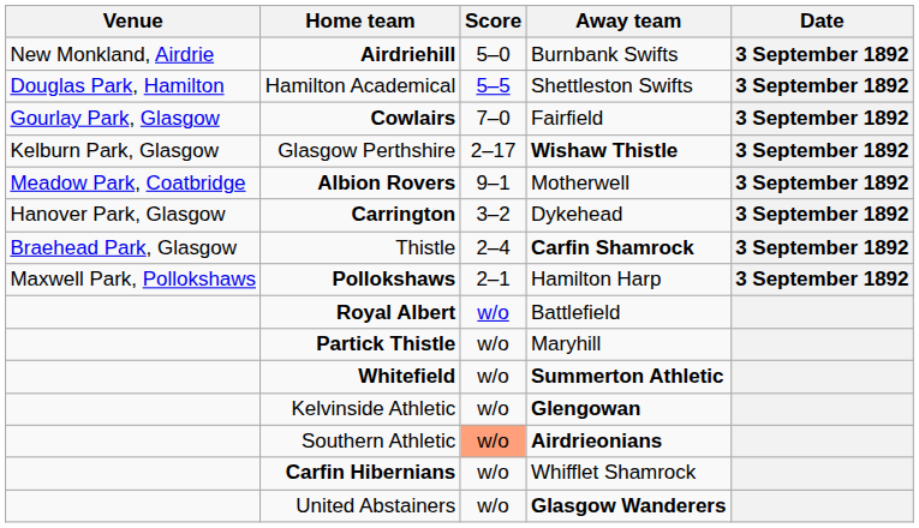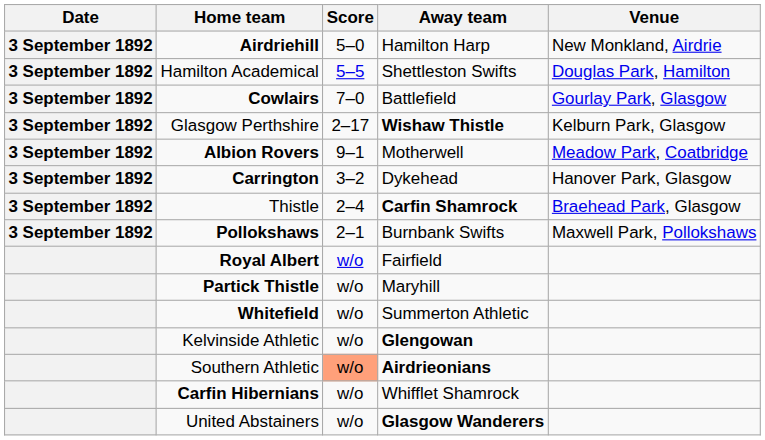columns swapped: Date <-> Venue
Airdriehill | Away team: Burnbank Swifts -> Hamilton Harp
Cowlairs | Away team: Fairfield -> Battlefield
Pollokshaws | Away team: Hamilton Harp -> Burnbank Swifts
Royal Albert | Away team: Battlefield -> Fairfield
Whitefield | Away team: bold -> normal
